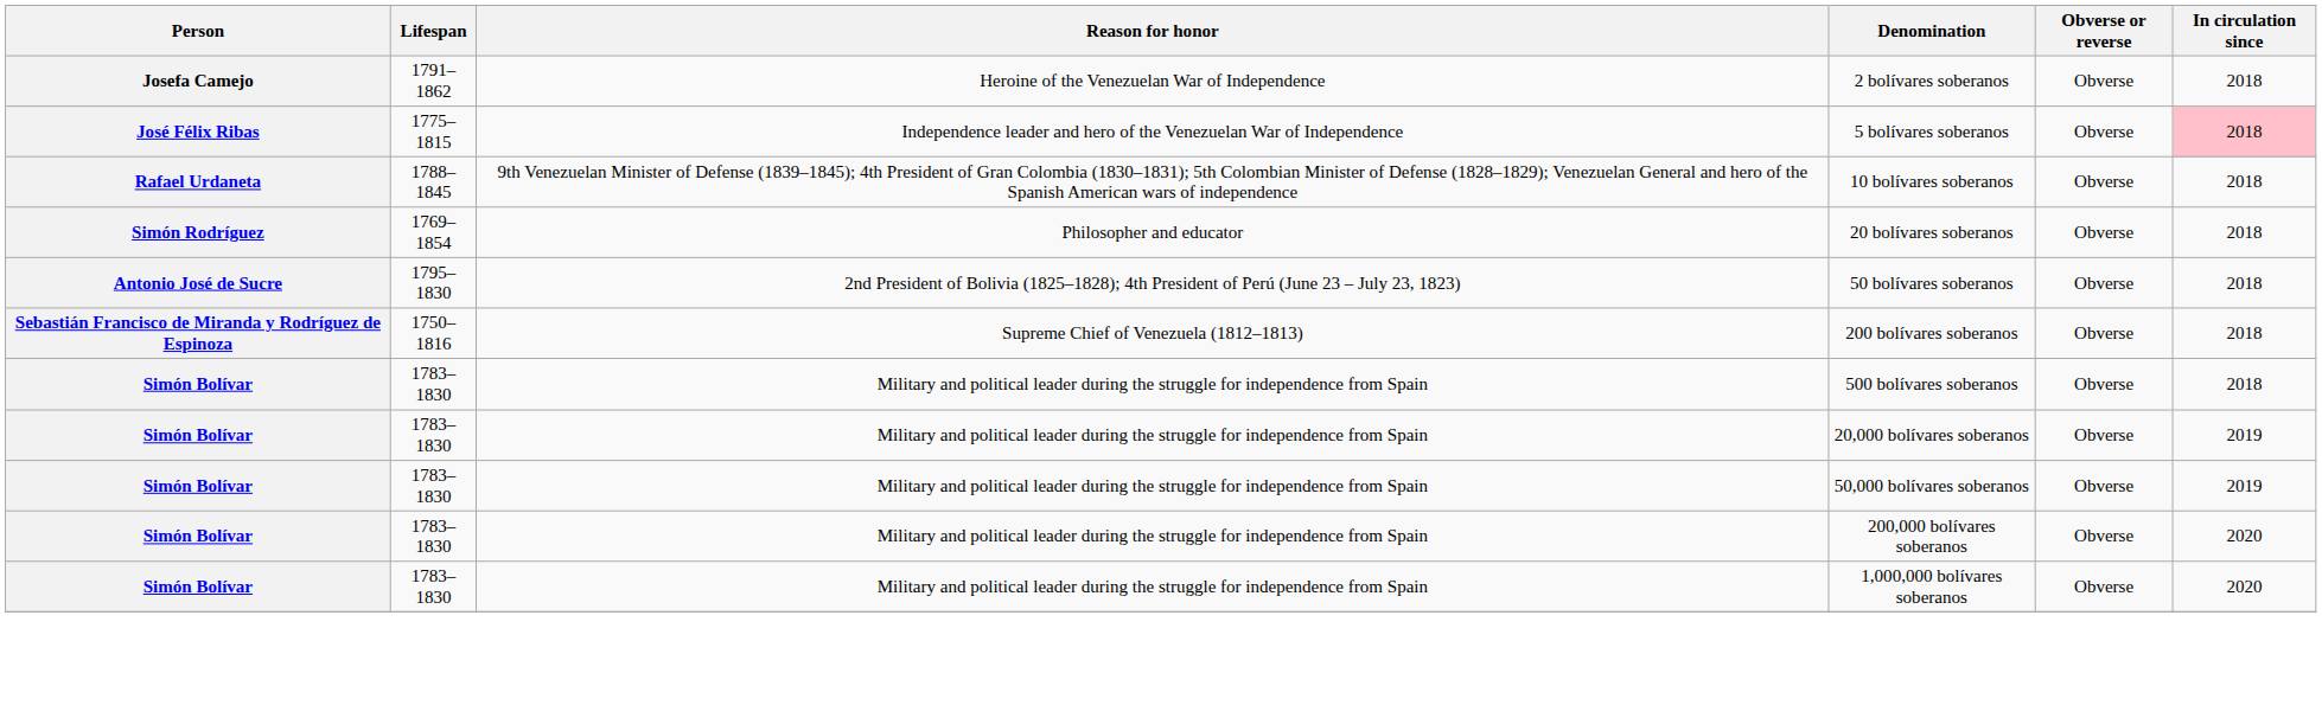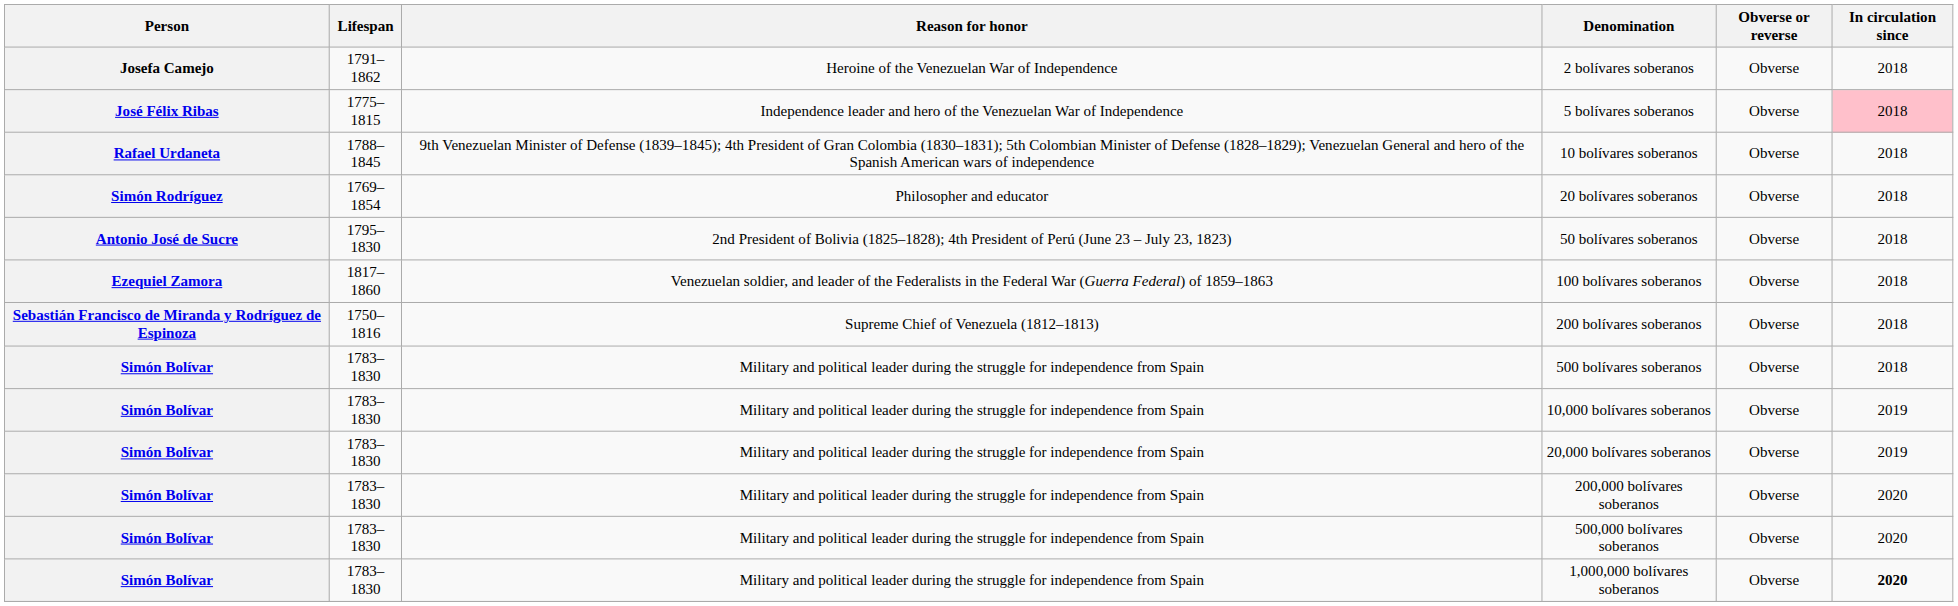+ row: Ezequiel Zamora | 1817–1860 | Venezuelan soldier, and leader of the Federalists in the Federal War (Guerra Federal) of 1859–1863 | 100 bolívares soberanos | Obverse | 2018
+ row: Simón Bolívar | 1783–1830 | Military and political leader during the struggle for independence from Spain | 10,000 bolívares soberanos | Obverse | 2019
- row: Simón Bolívar | 1783–1830 | Military and political leader during the struggle for independence from Spain | 50,000 bolívares soberanos | Obverse | 2019
+ row: Simón Bolívar | 1783–1830 | Military and political leader during the struggle for independence from Spain | 500,000 bolívares soberanos | Obverse | 2020
1,000,000 bolívares soberanos | In circulation since: normal -> bold
